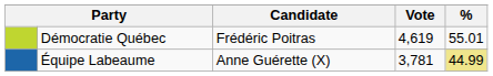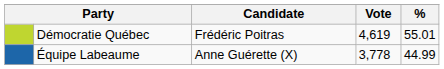Équipe Labeaume | Vote: 3,781 -> 3,778
Équipe Labeaume | %: khaki background -> no background
